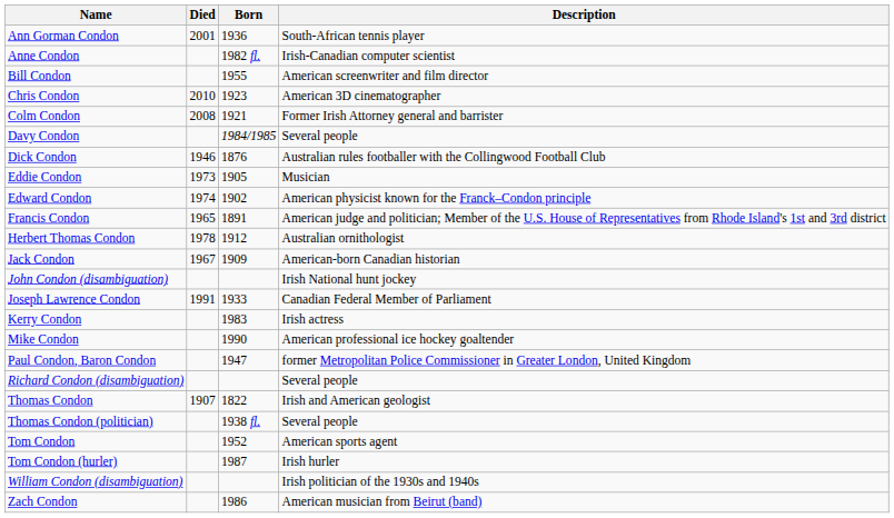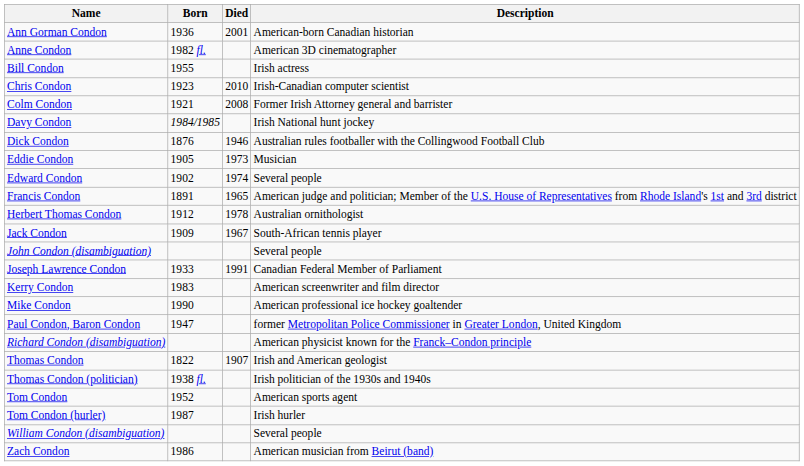columns swapped: Born <-> Died
Ann Gorman Condon | Description: South-African tennis player -> American-born Canadian historian
Anne Condon | Description: Irish-Canadian computer scientist -> American 3D cinematographer
Bill Condon | Description: American screenwriter and film director -> Irish actress
Chris Condon | Description: American 3D cinematographer -> Irish-Canadian computer scientist
Davy Condon | Description: Several people -> Irish National hunt jockey
Edward Condon | Description: American physicist known for the Franck–Condon principle -> Several people
Jack Condon | Description: American-born Canadian historian -> South-African tennis player
John Condon (disambiguation) | Description: Irish National hunt jockey -> Several people
Kerry Condon | Description: Irish actress -> American screenwriter and film director
Richard Condon (disambiguation) | Description: Several people -> American physicist known for the Franck–Condon principle
Thomas Condon (politician) | Description: Several people -> Irish politician of the 1930s and 1940s
William Condon (disambiguation) | Description: Irish politician of the 1930s and 1940s -> Several people
